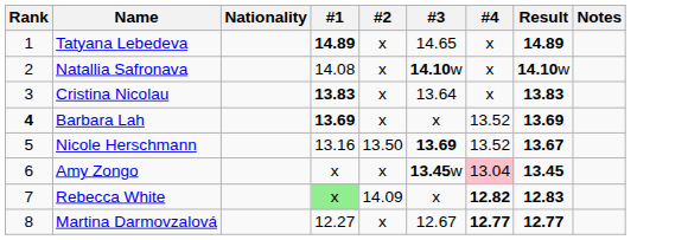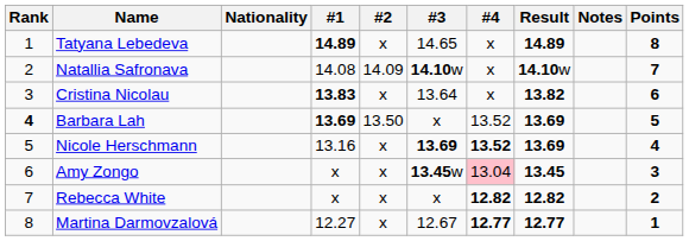+ column: Points | 8 | 7 | 6 | 5 | 4 | 3 | 2 | 1
Natallia Safronava | #2: x -> 14.09
Cristina Nicolau | Result: 13.83 -> 13.82
Barbara Lah | #2: x -> 13.50
Nicole Herschmann | #2: 13.50 -> x
Nicole Herschmann | #4: normal -> bold
Nicole Herschmann | Result: 13.67 -> 13.69
Rebecca White | #1: lightgreen background -> no background
Rebecca White | #2: 14.09 -> x
Rebecca White | Result: 12.83 -> 12.82
